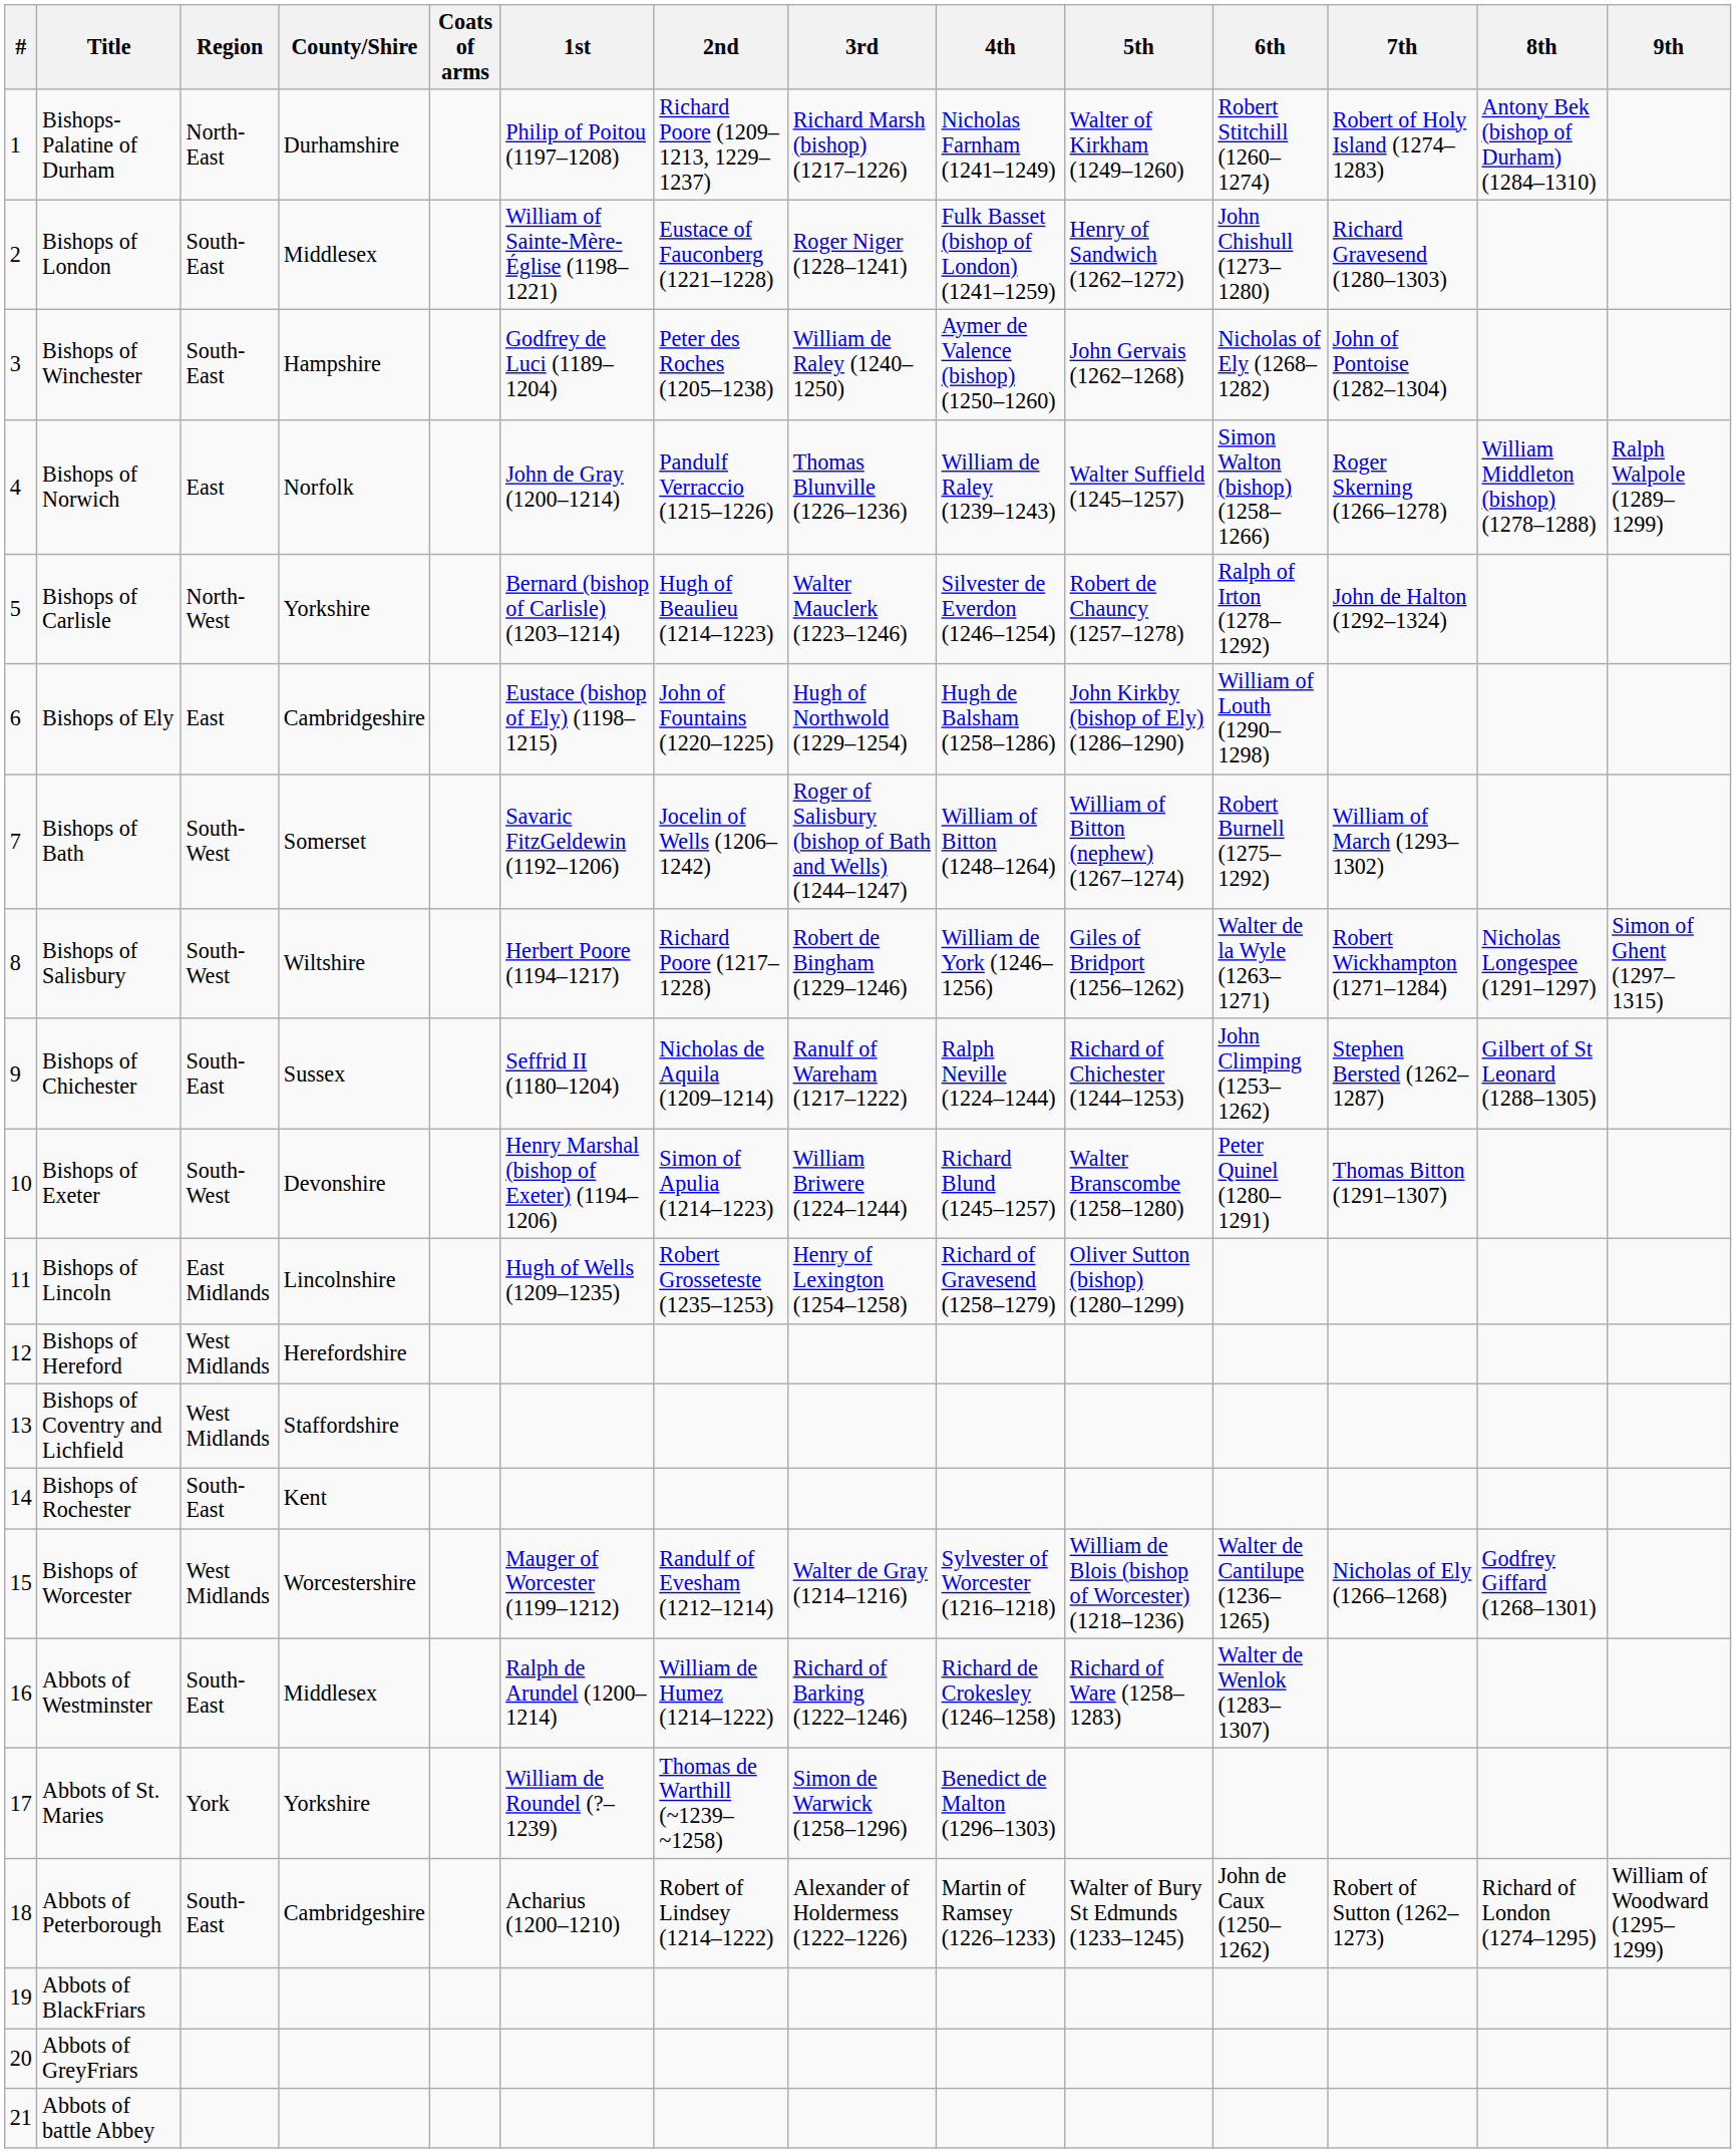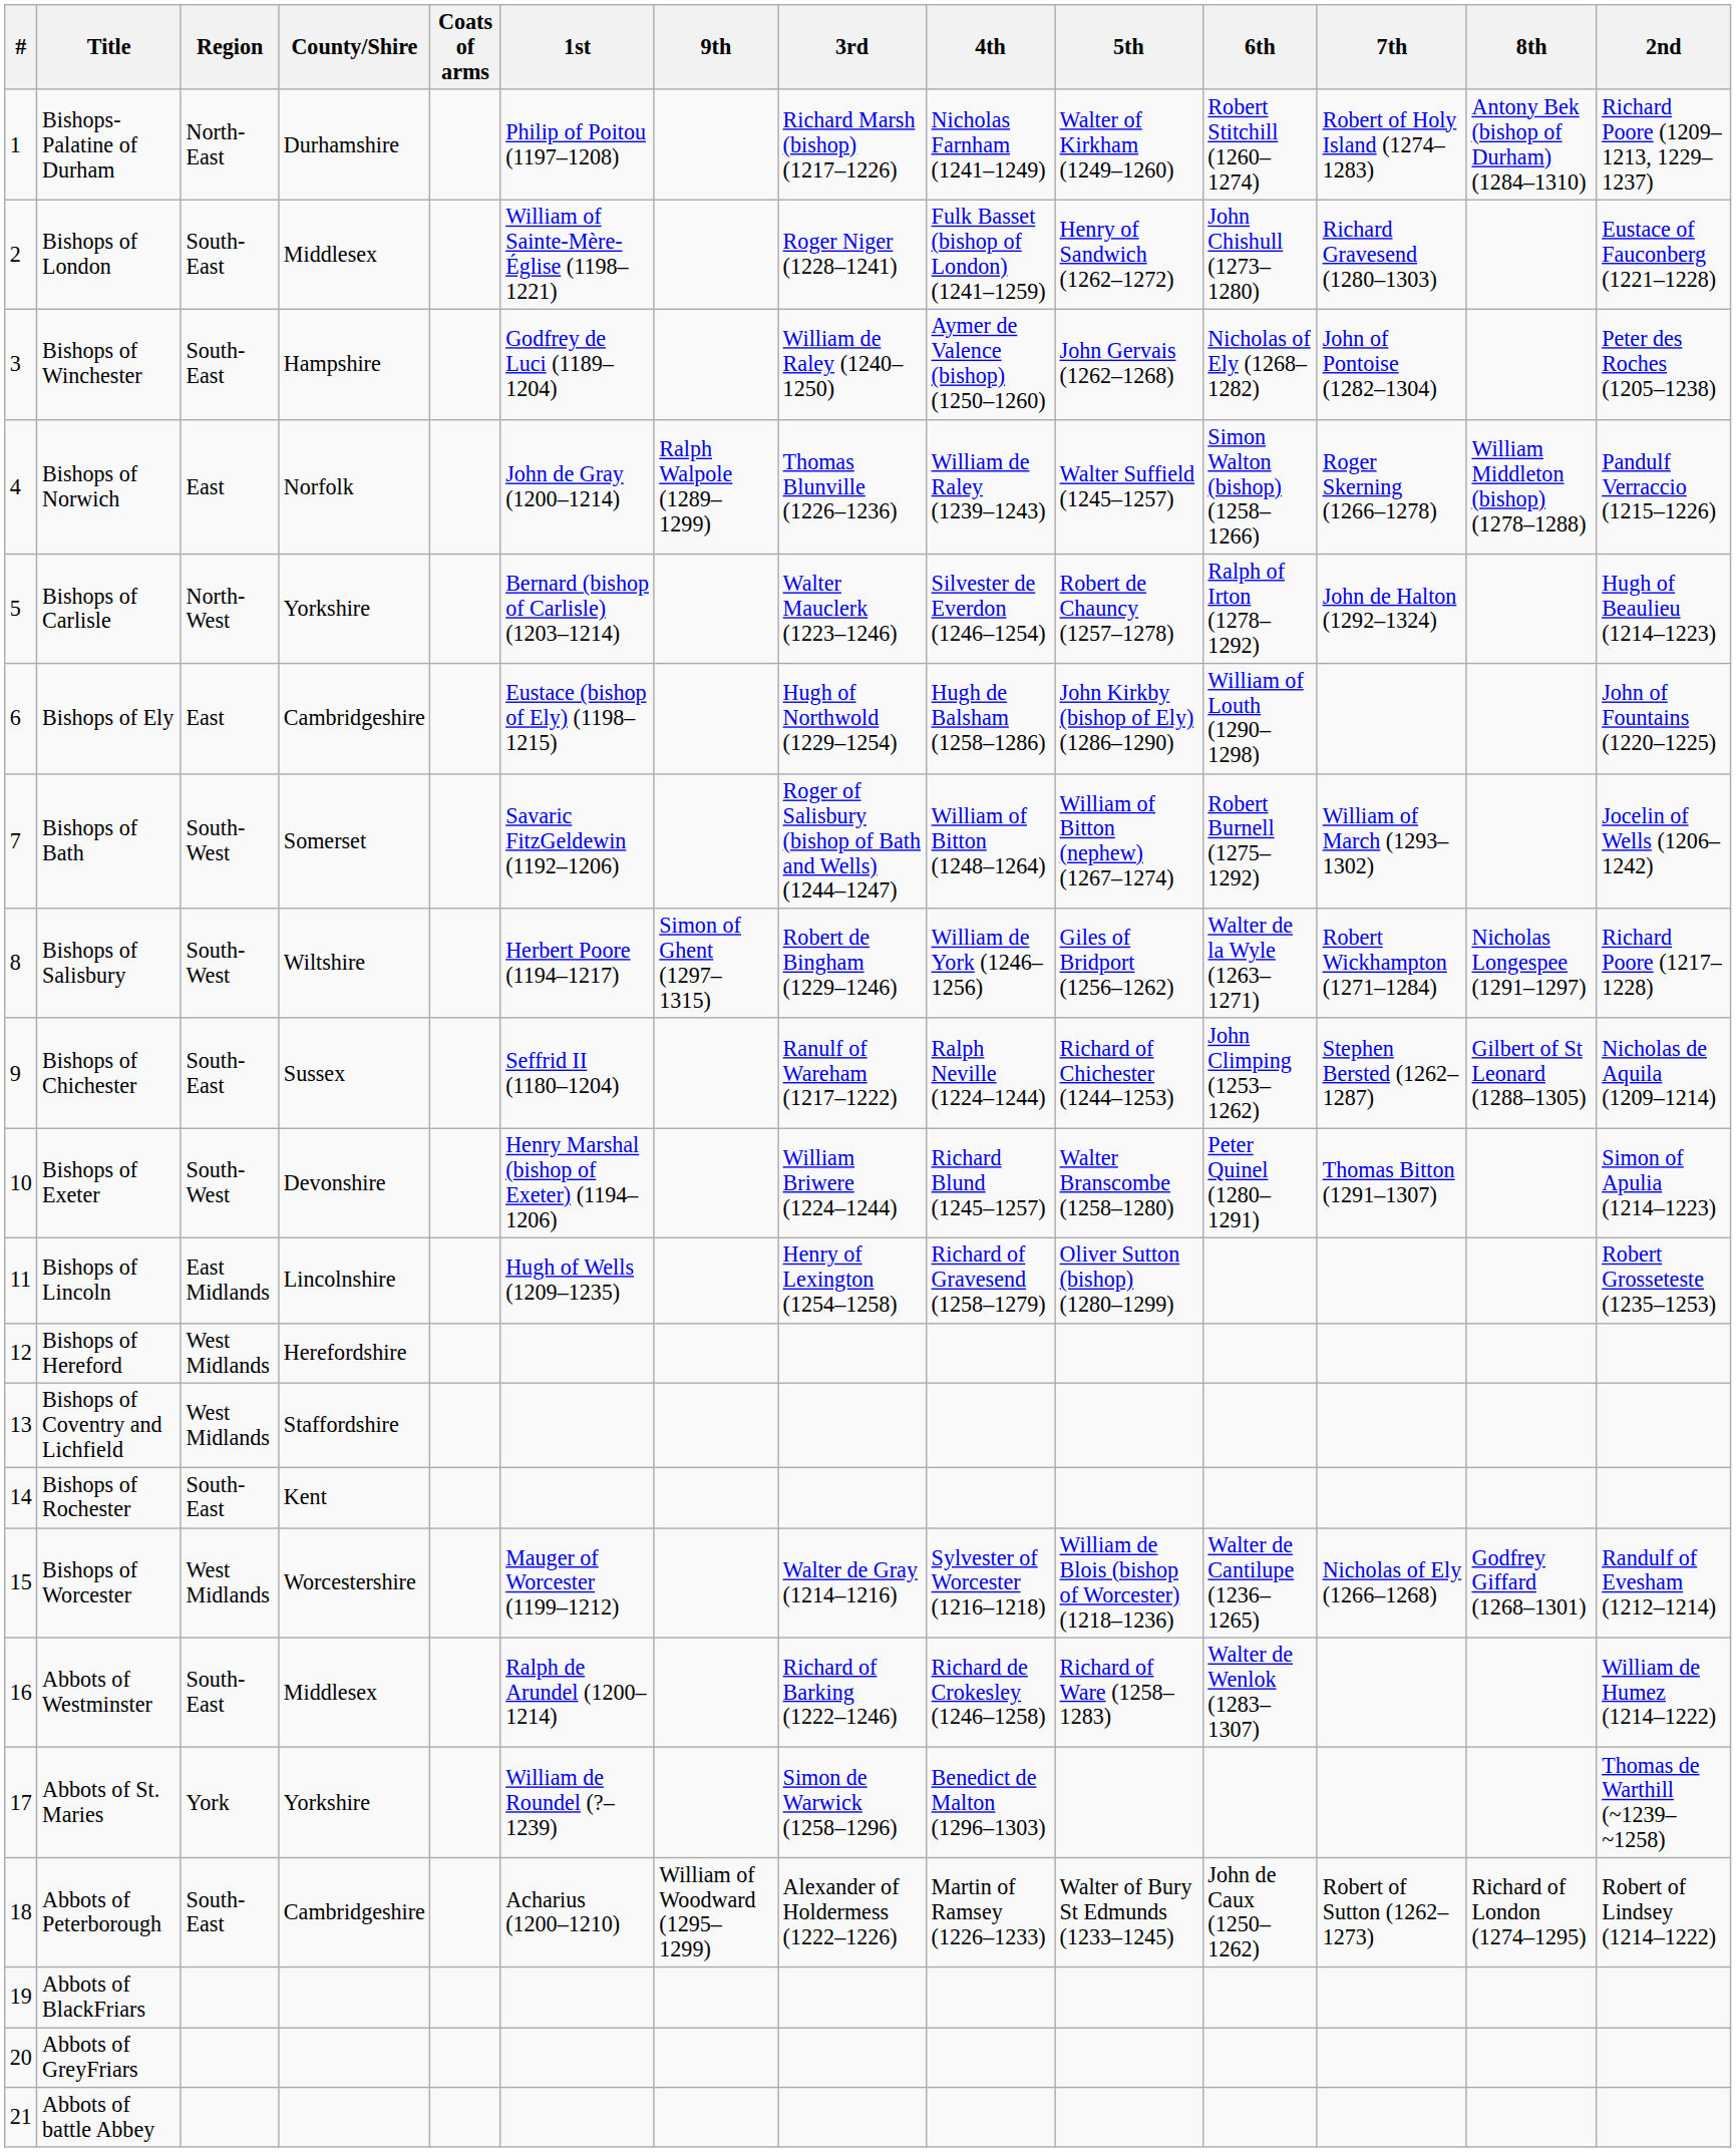columns swapped: 2nd <-> 9th
